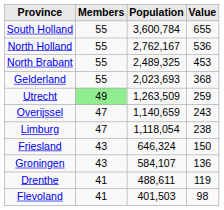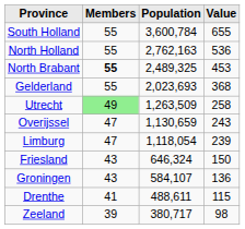North Holland | Population: 2,762,167 -> 2,762,163
North Brabant | Members: normal -> bold
Utrecht | Value: 259 -> 258
Overijssel | Population: 1,140,659 -> 1,130,659
Limburg | Value: 238 -> 239
Drenthe | Value: 119 -> 115
- row: Flevoland | 41 | 401,503 | 98
+ row: Zeeland | 39 | 380,717 | 98
